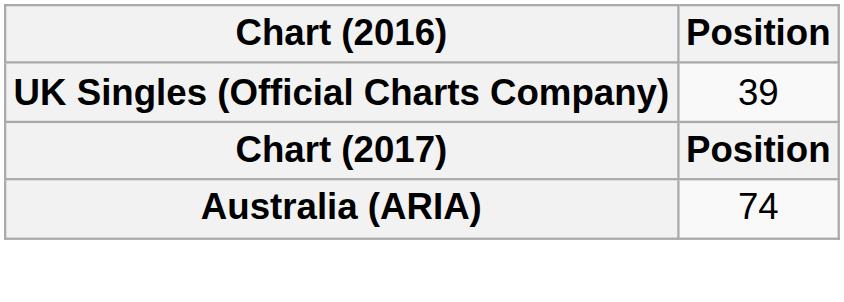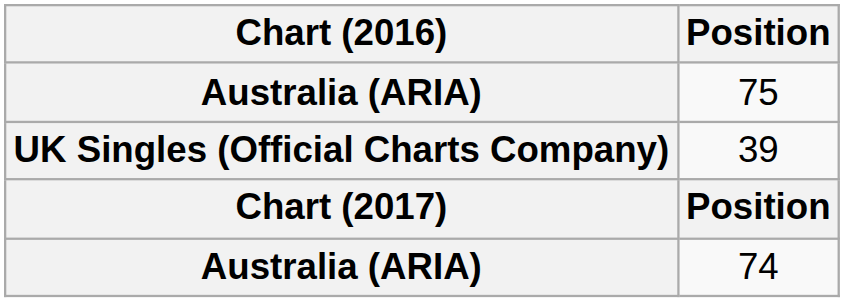+ row: Australia (ARIA) | 75
